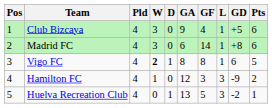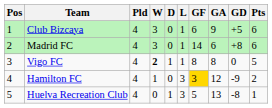columns swapped: L <-> GA
Club Bizcaya | GF: 4 -> 6
Vigo FC | GD: 6 -> 0
Hamilton FC | GF: no background -> gold background
Huelva Recreation Club | GD: -2 -> -8
